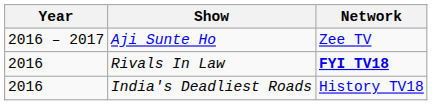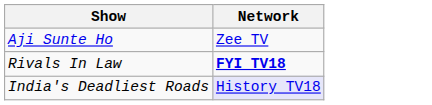- column: Year | 2016 – 2017 | 2016 | 2016
India's Deadliest Roads | Network: no background -> lavender background
